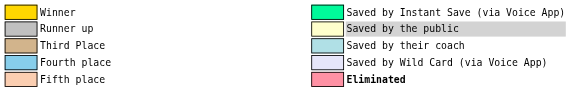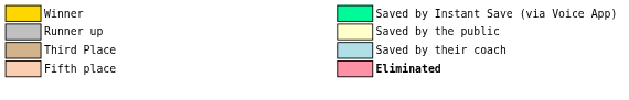Runner up | column 10: lightgrey background -> no background
- row: Fourth place | Saved by Wild Card (via Voice App)
